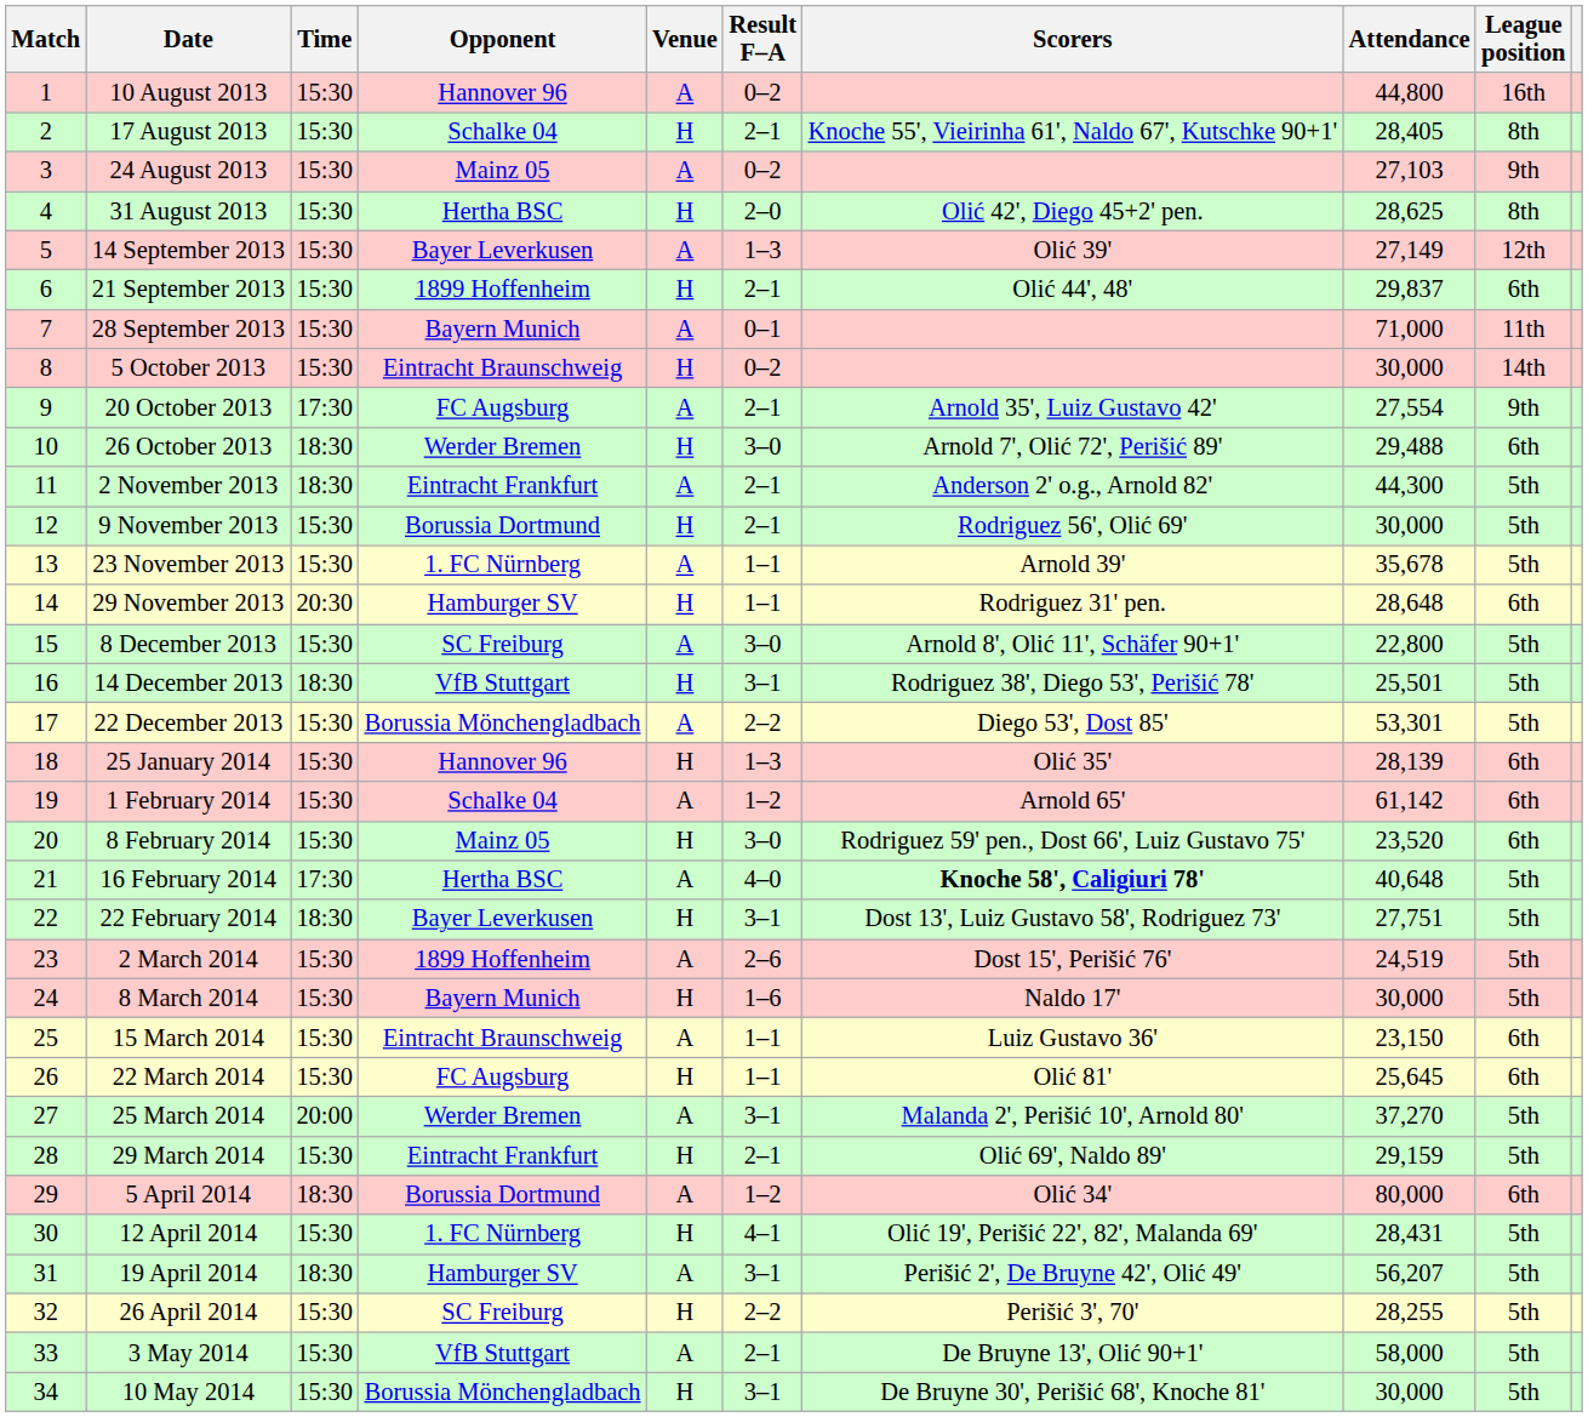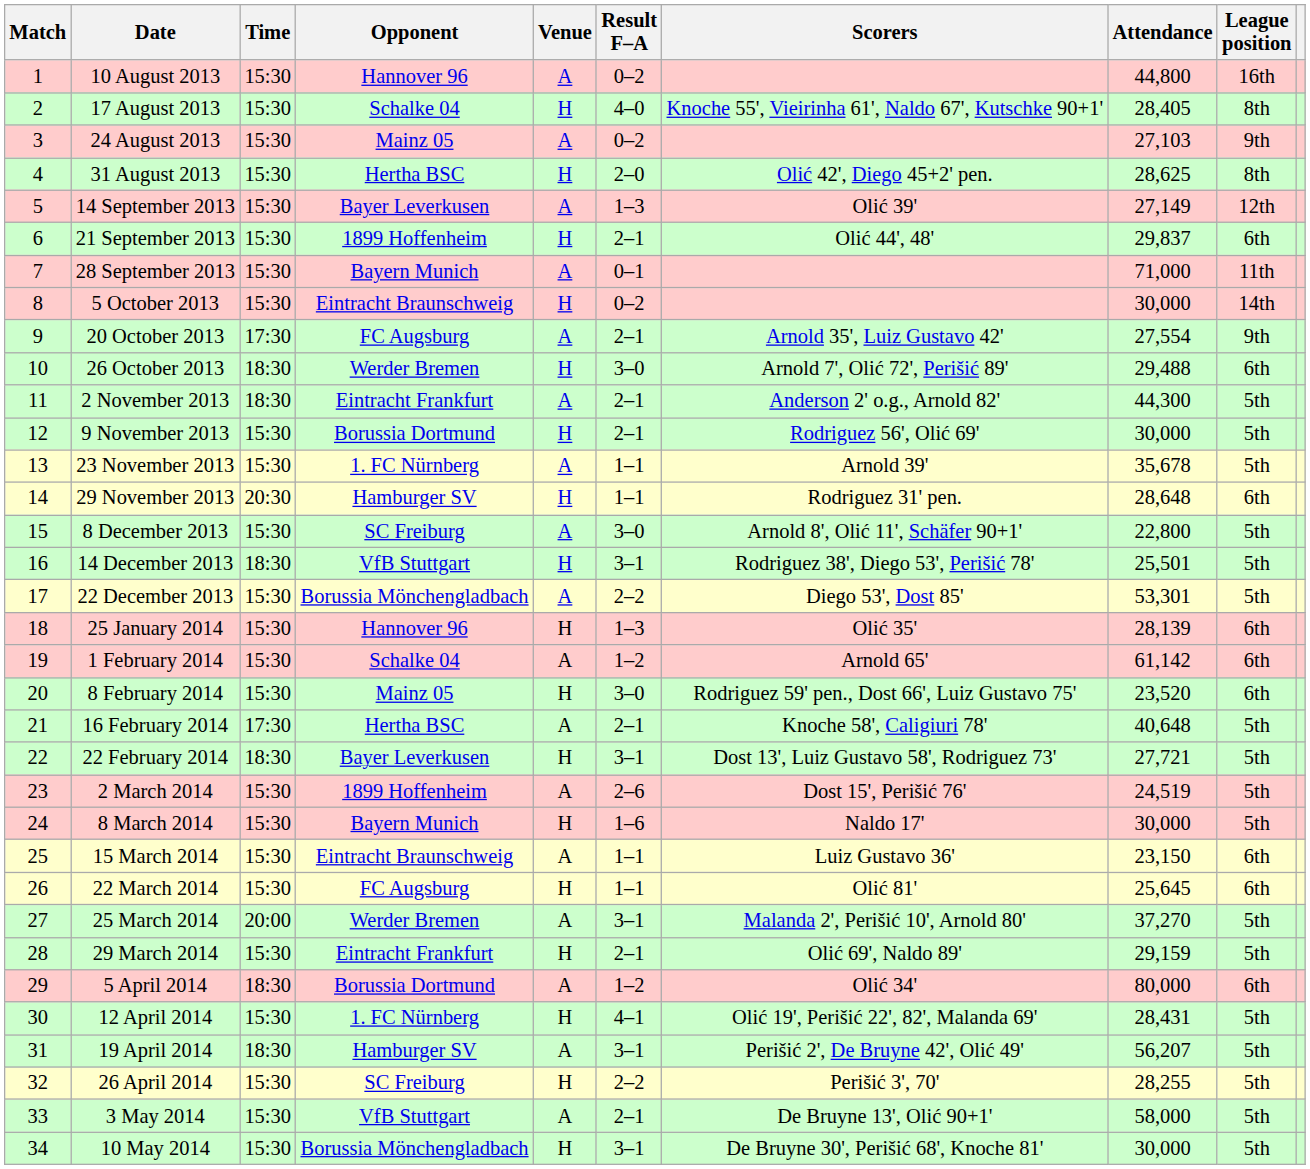17 August 2013 | Result F–A: 2–1 -> 4–0
16 February 2014 | Result F–A: 4–0 -> 2–1
16 February 2014 | Scorers: bold -> normal
22 February 2014 | Attendance: 27,751 -> 27,721
